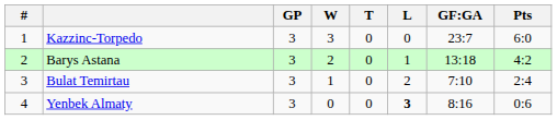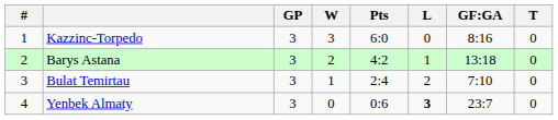columns swapped: T <-> Pts
Kazzinc-Torpedo | GF:GA: 23:7 -> 8:16
Yenbek Almaty | GF:GA: 8:16 -> 23:7
